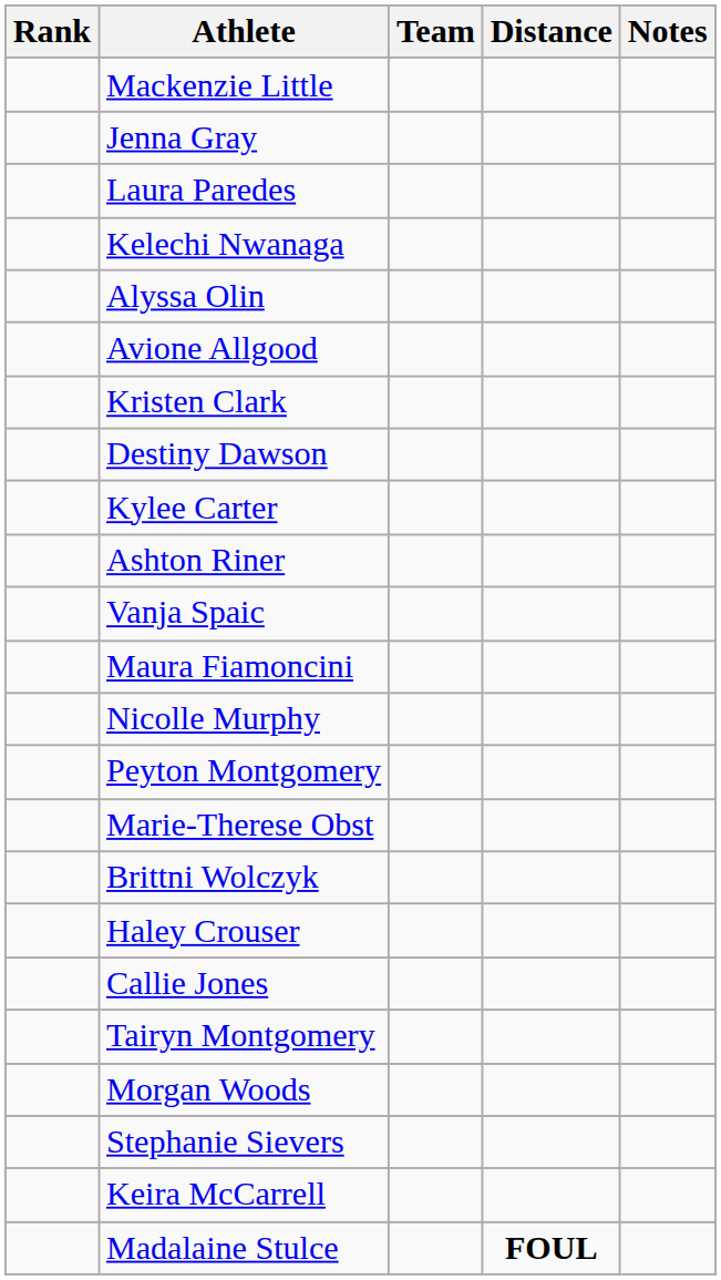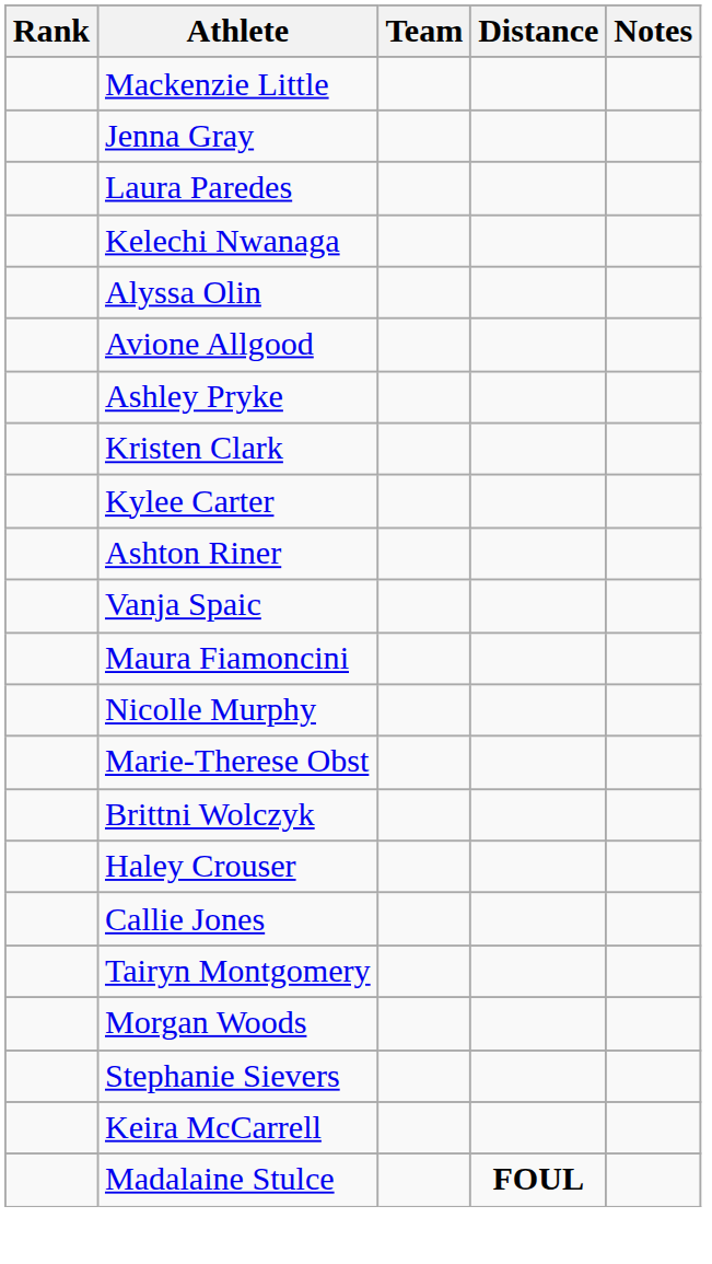+ row: Ashley Pryke
- row: Destiny Dawson
- row: Peyton Montgomery
